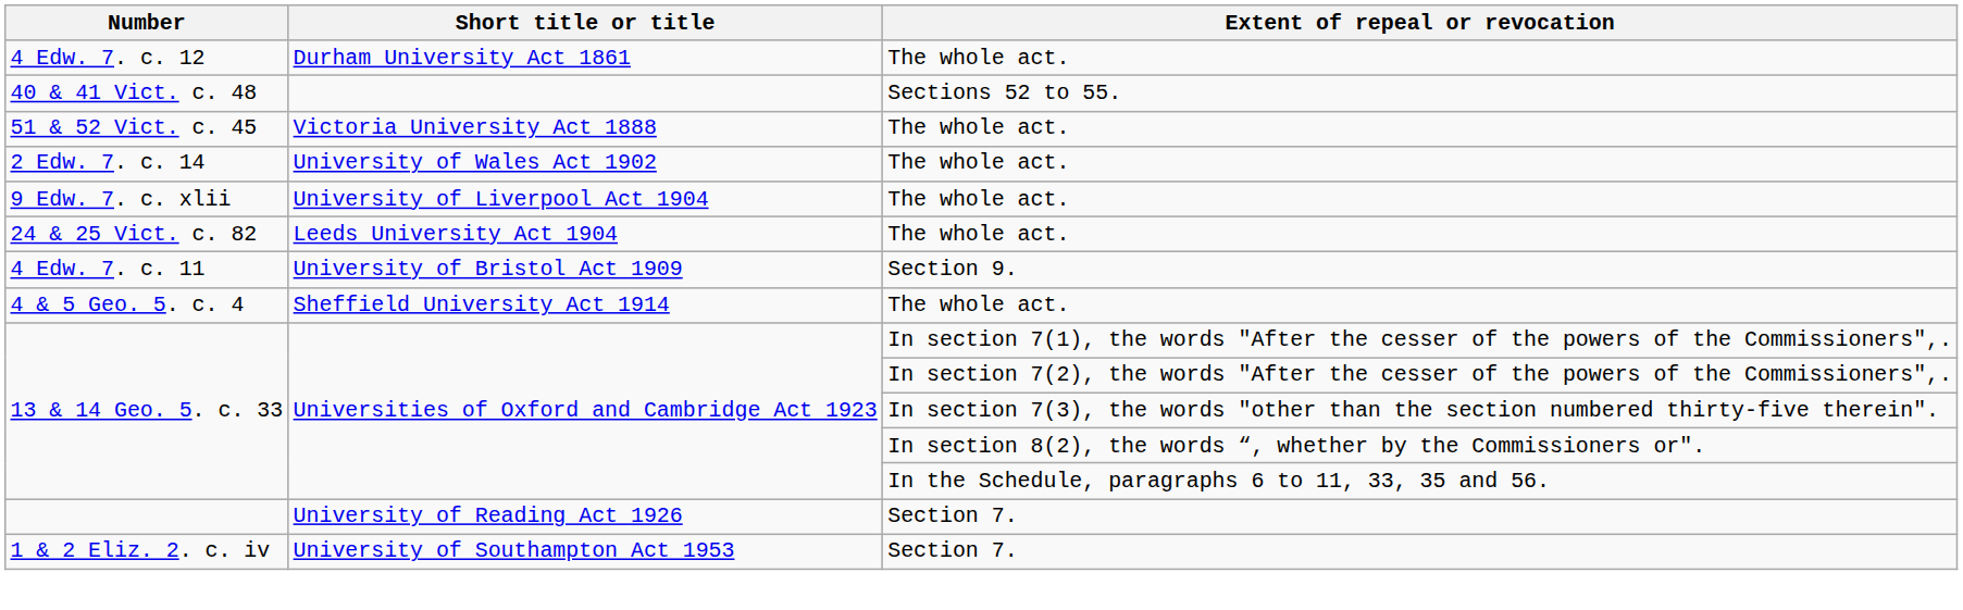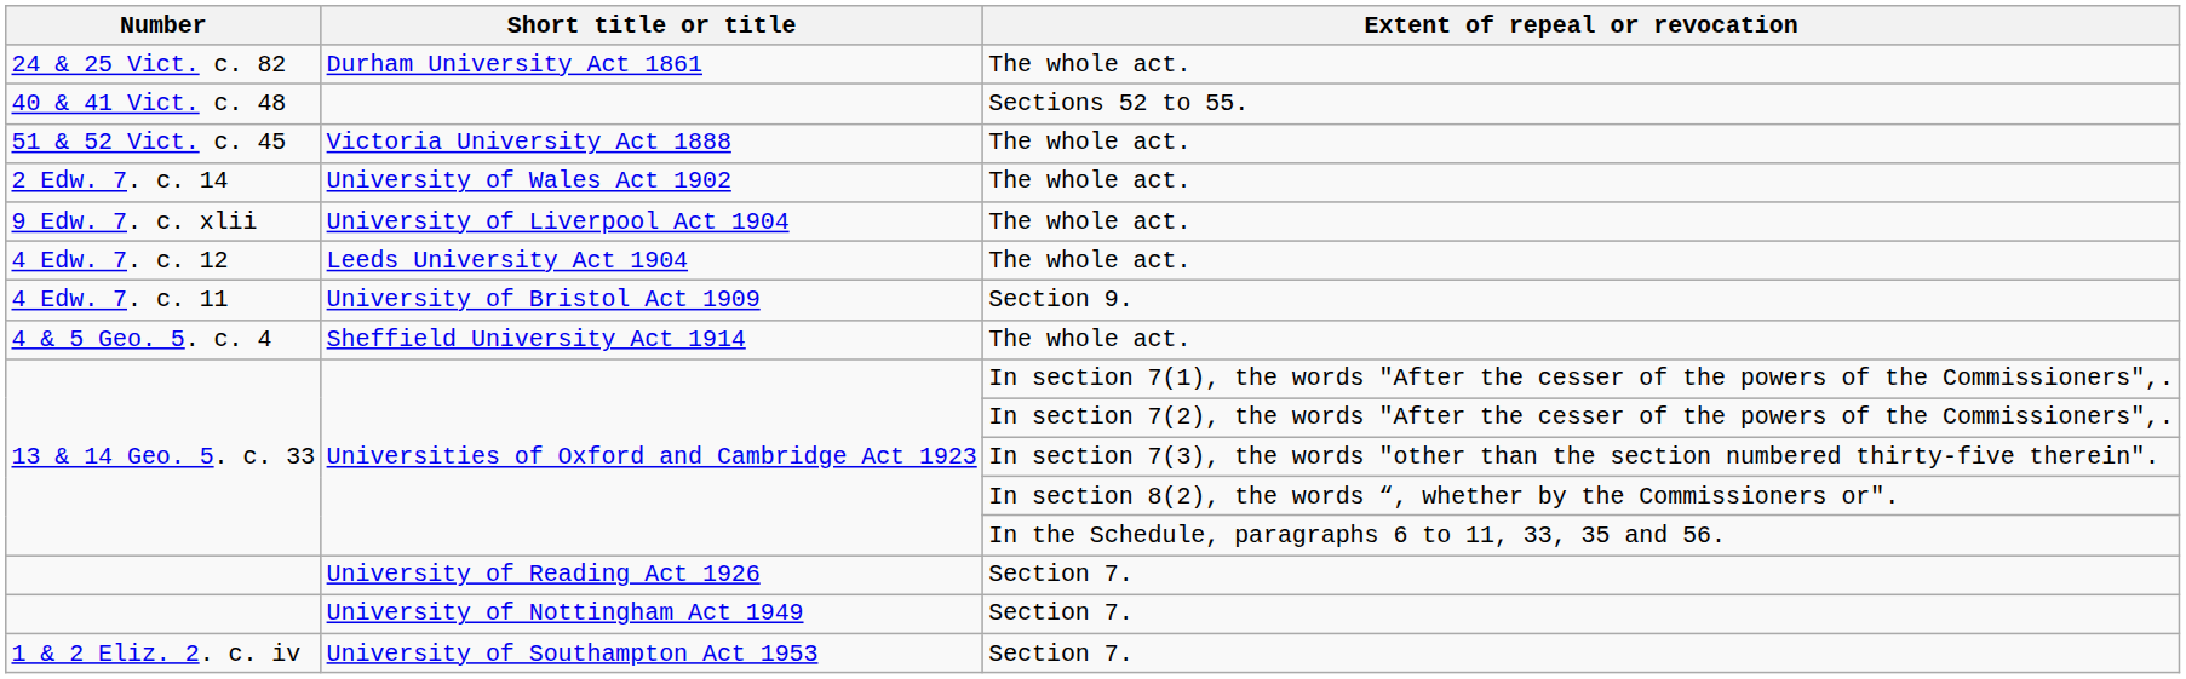Durham University Act 1861 | Number: 4 Edw. 7. c. 12 -> 24 & 25 Vict. c. 82
Leeds University Act 1904 | Number: 24 & 25 Vict. c. 82 -> 4 Edw. 7. c. 12
+ row: University of Nottingham Act 1949 | Section 7.
